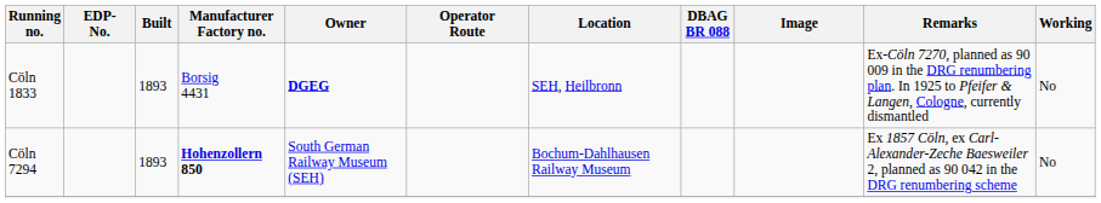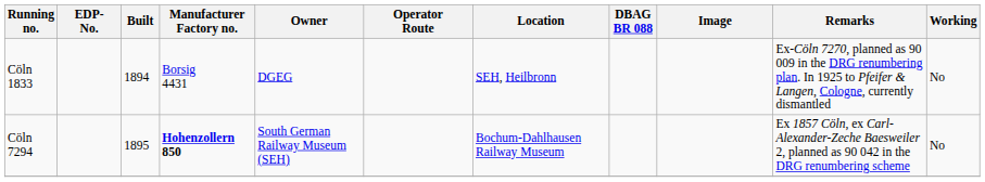Cöln 1833 | Built: 1893 -> 1894
Cöln 1833 | Owner: bold -> normal
Cöln 7294 | Built: 1893 -> 1895
